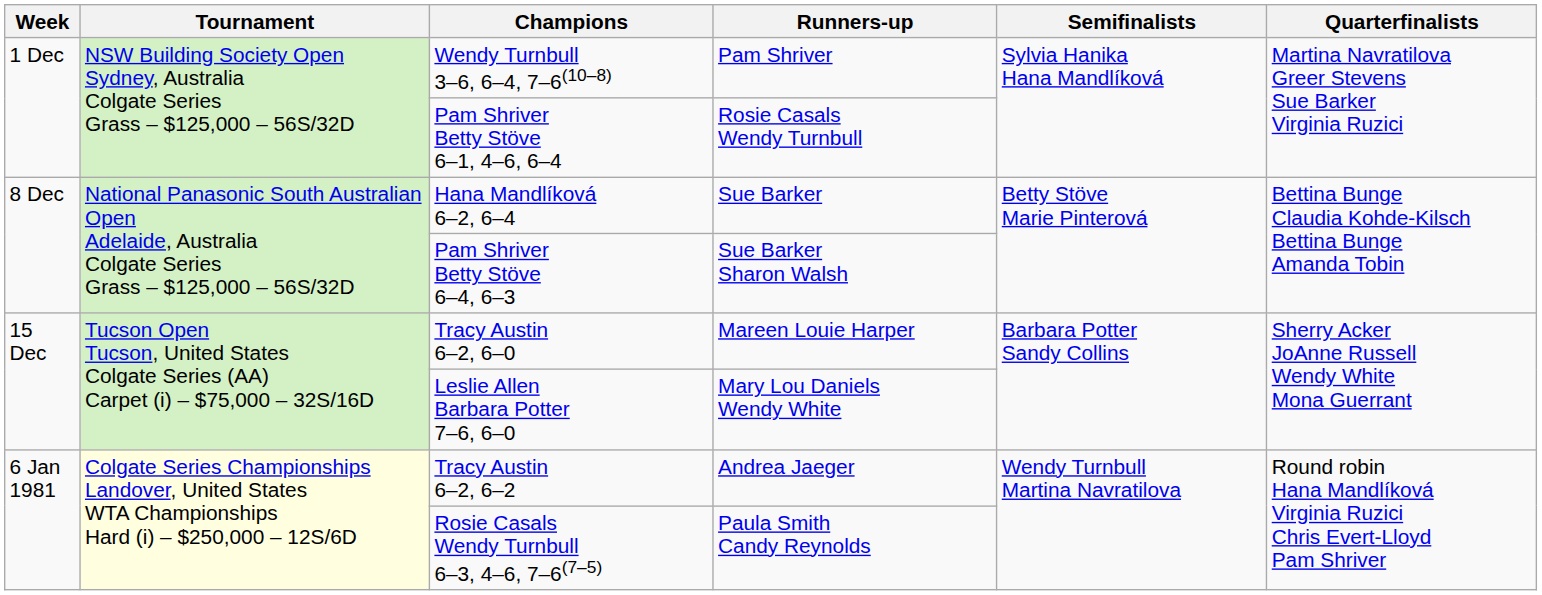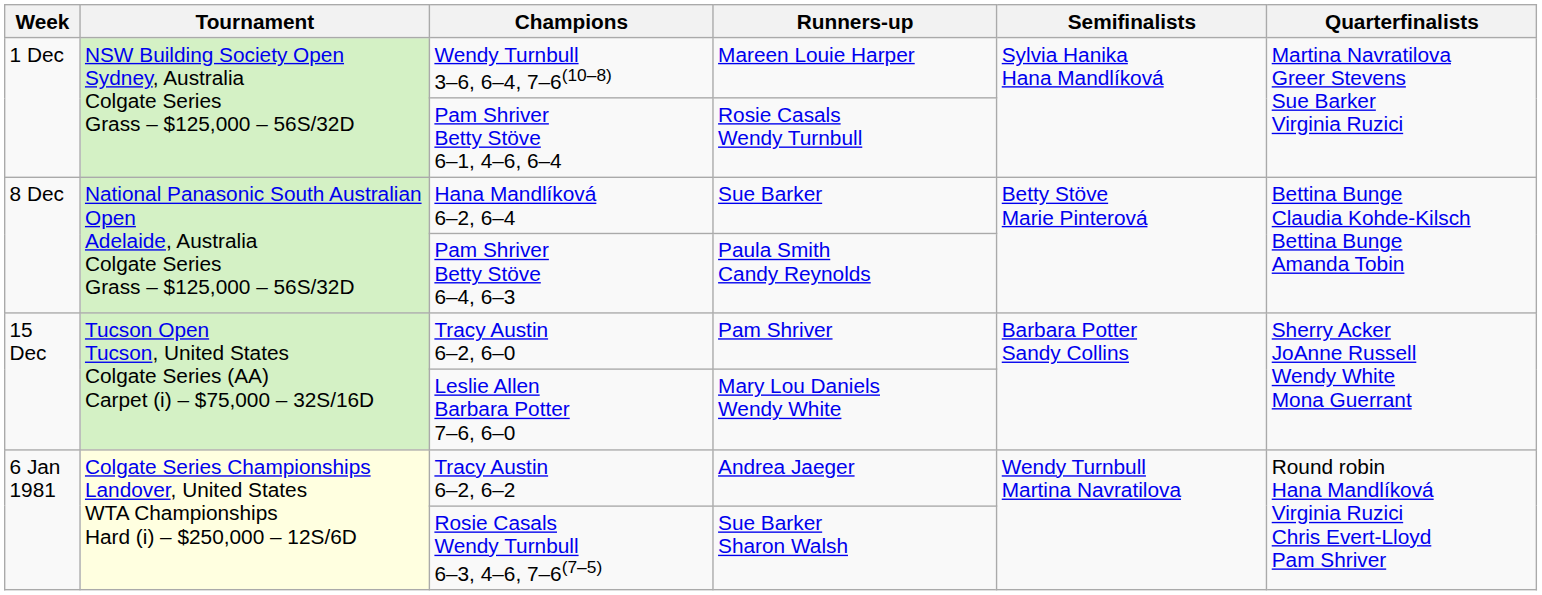Wendy Turnbull 3–6, 6–4, 7–6(10–8) | Runners-up: Pam Shriver -> Mareen Louie Harper
Pam Shriver Betty Stöve 6–4, 6–3 | Runners-up: Sue Barker Sharon Walsh -> Paula Smith Candy Reynolds
Tracy Austin 6–2, 6–0 | Runners-up: Mareen Louie Harper -> Pam Shriver
Rosie Casals Wendy Turnbull 6–3, 4–6, 7–6(7–5) | Runners-up: Paula Smith Candy Reynolds -> Sue Barker Sharon Walsh
